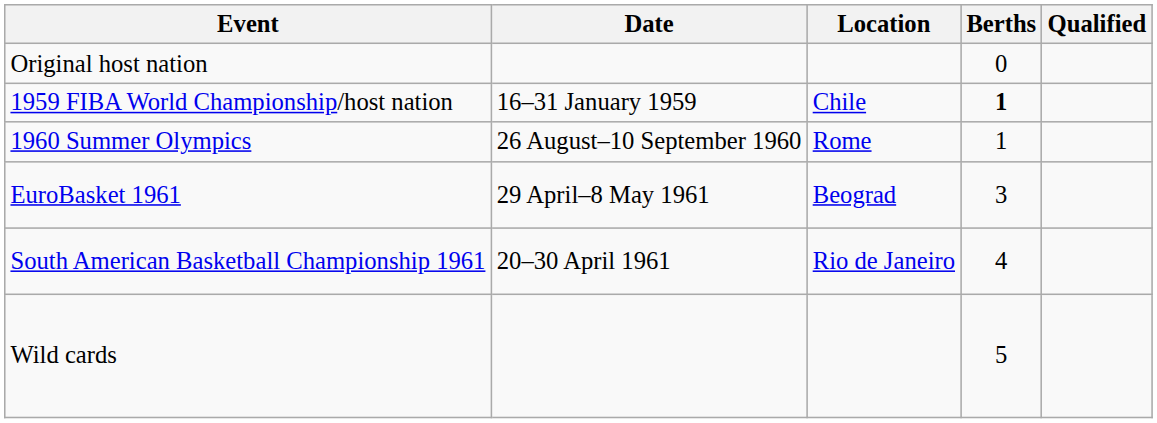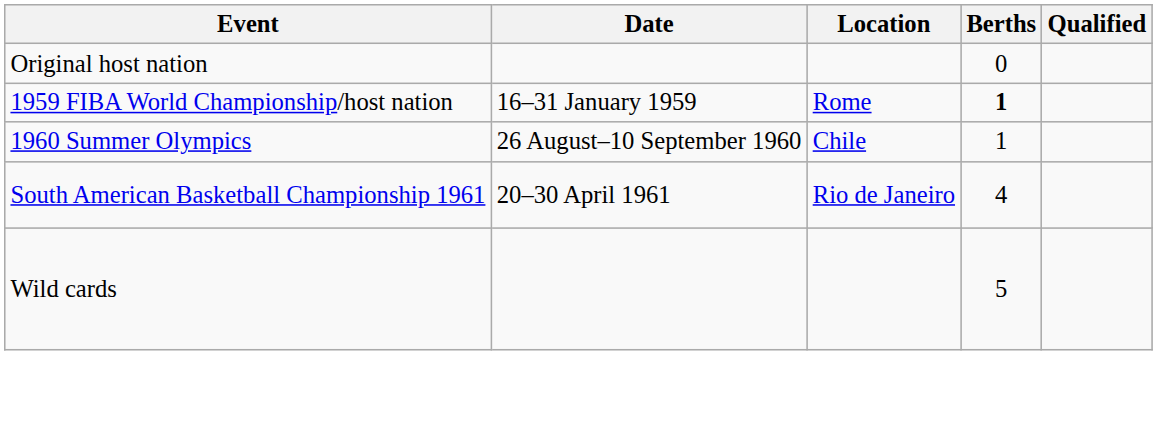1959 FIBA World Championship/host nation | Location: Chile -> Rome
1960 Summer Olympics | Location: Rome -> Chile
- row: EuroBasket 1961 | 29 April–8 May 1961 | Beograd | 3
